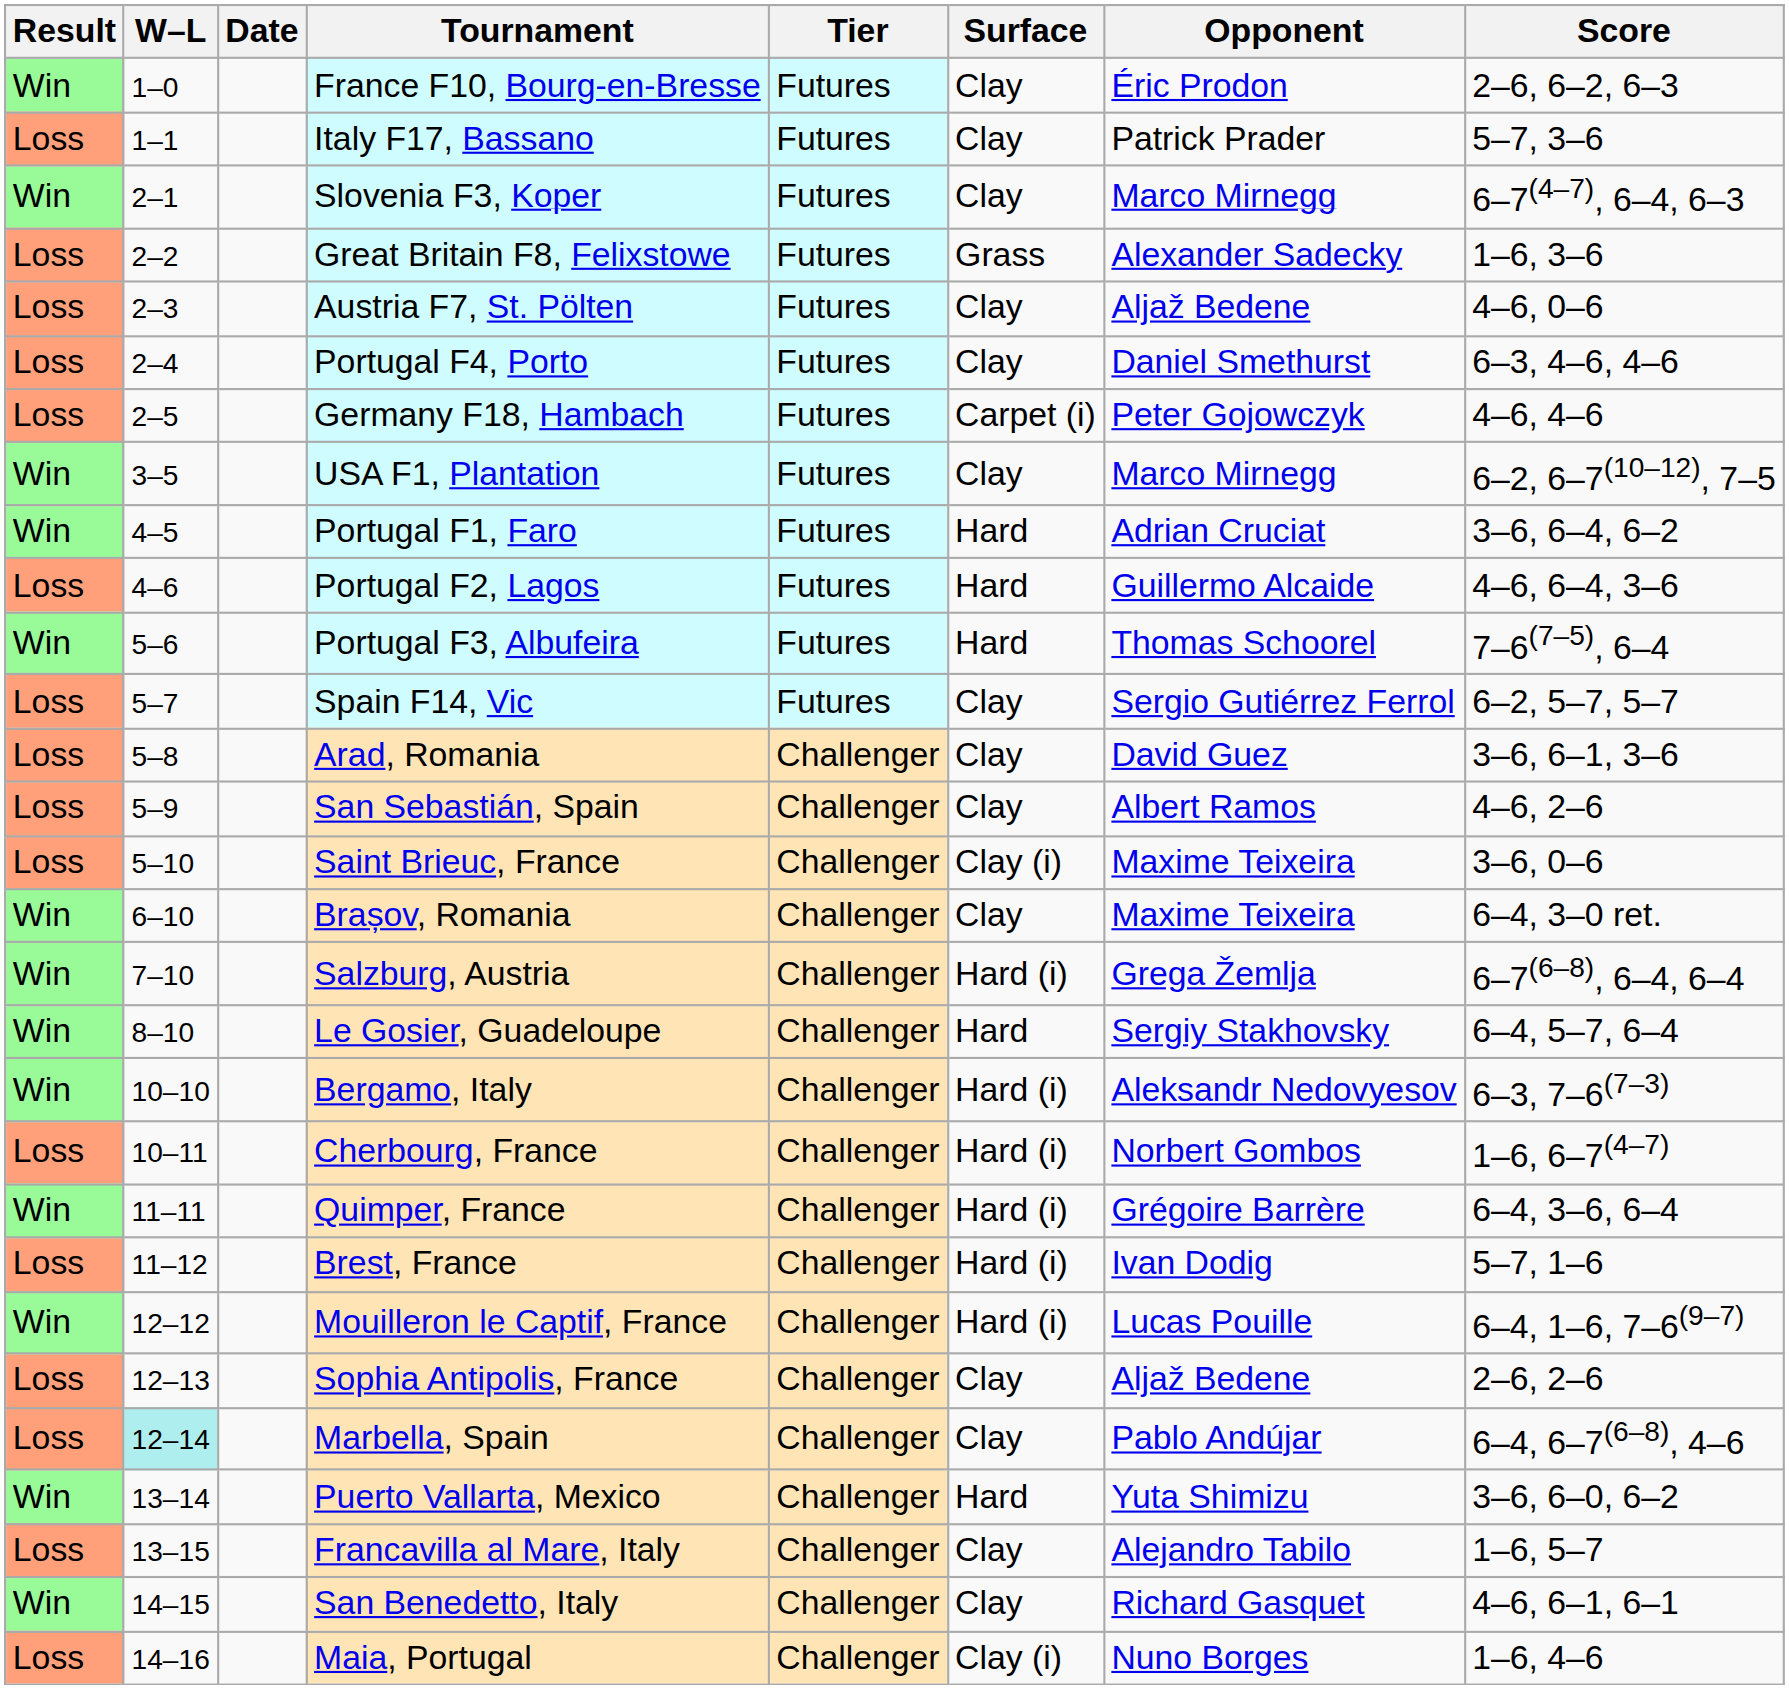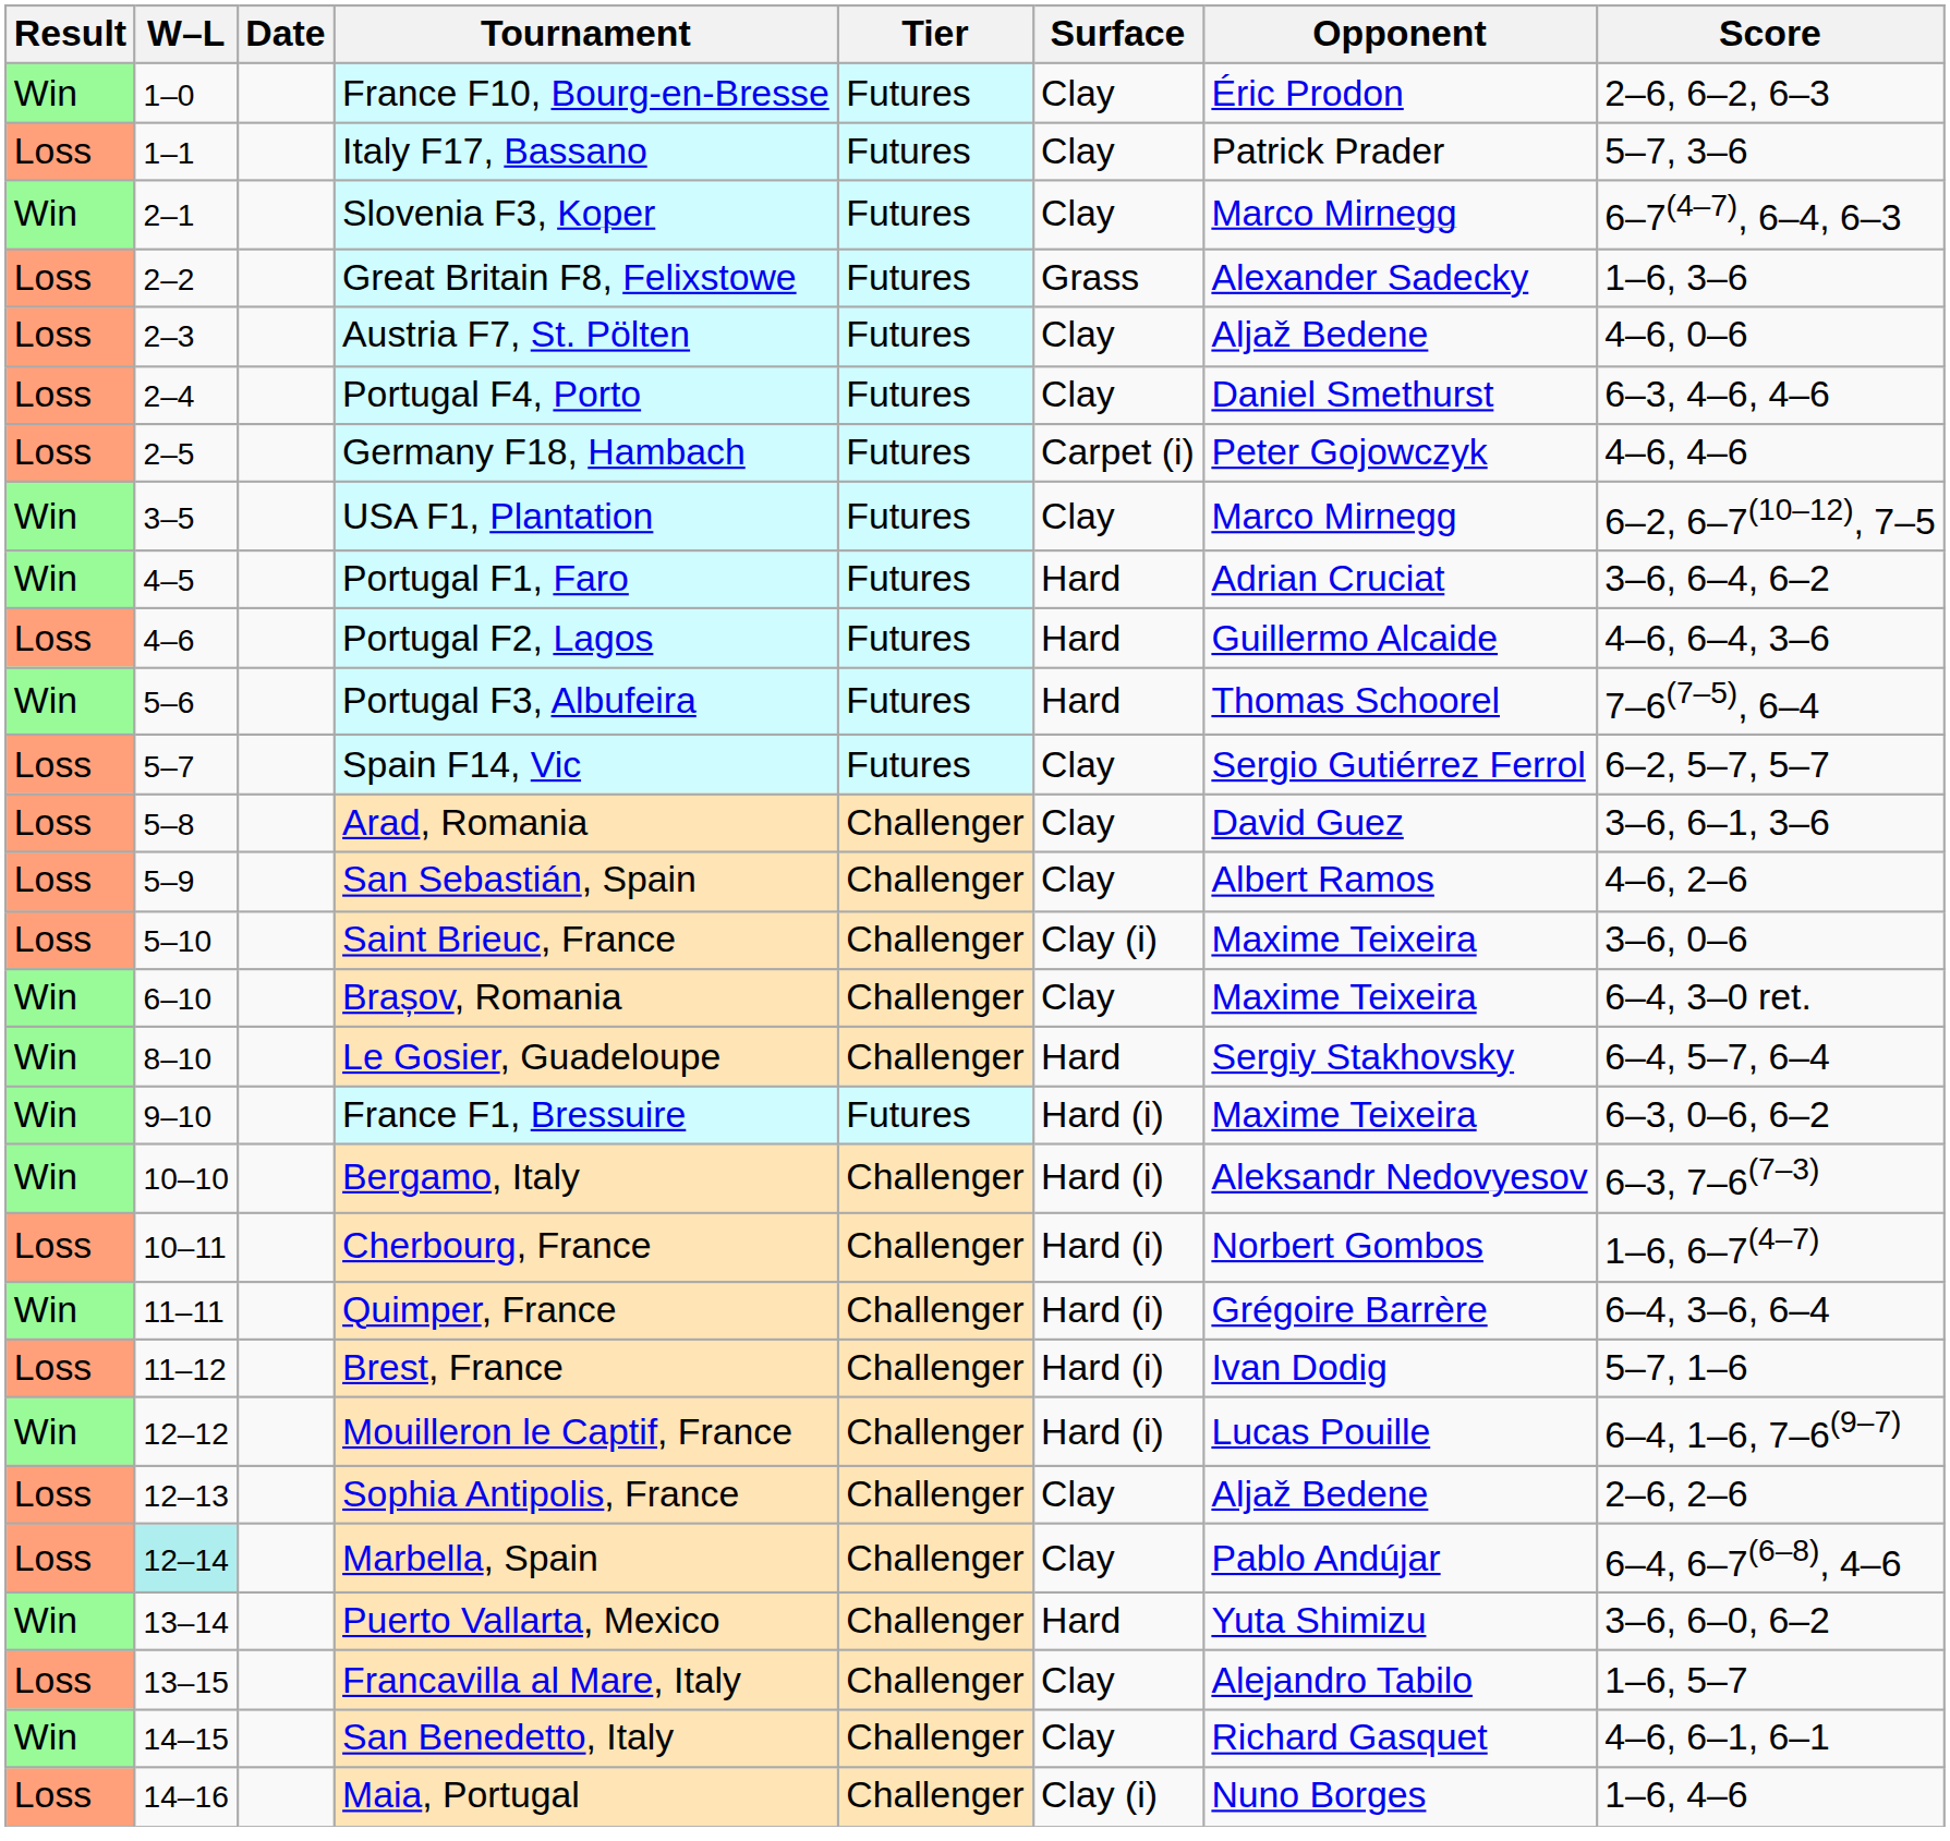- row: Win | 7–10 | Salzburg, Austria | Challenger | Hard (i) | Grega Žemlja | 6–7(6–8), 6–4, 6–4
+ row: Win | 9–10 | France F1, Bressuire | Futures | Hard (i) | Maxime Teixeira | 6–3, 0–6, 6–2
